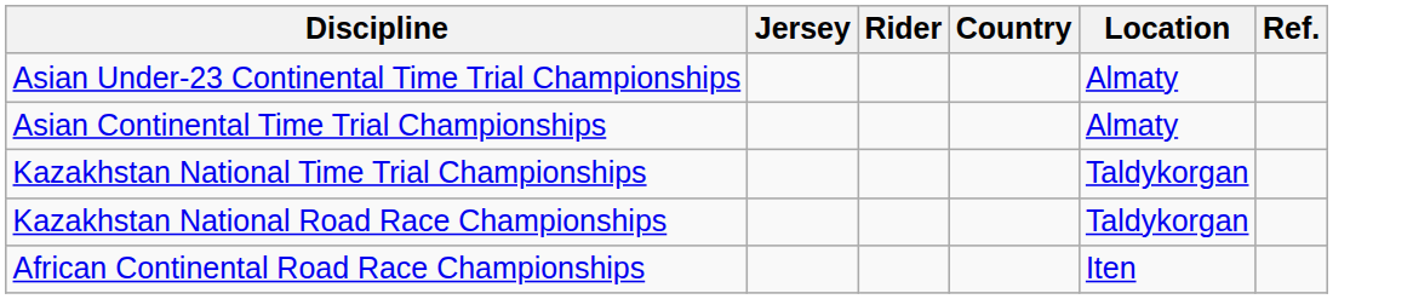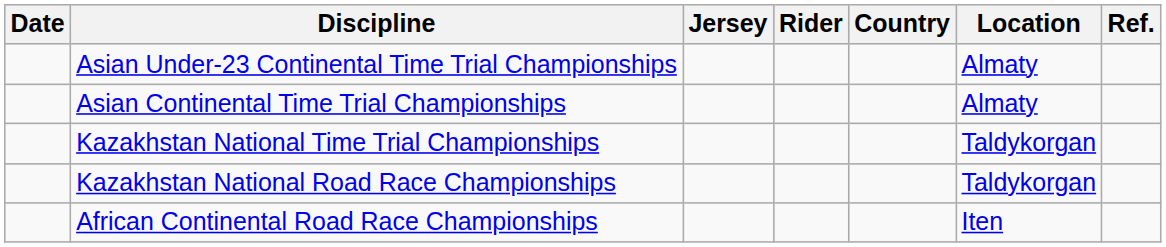+ column: Date
